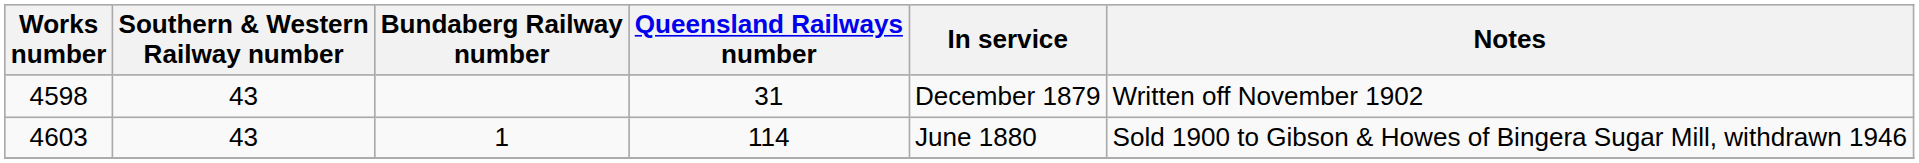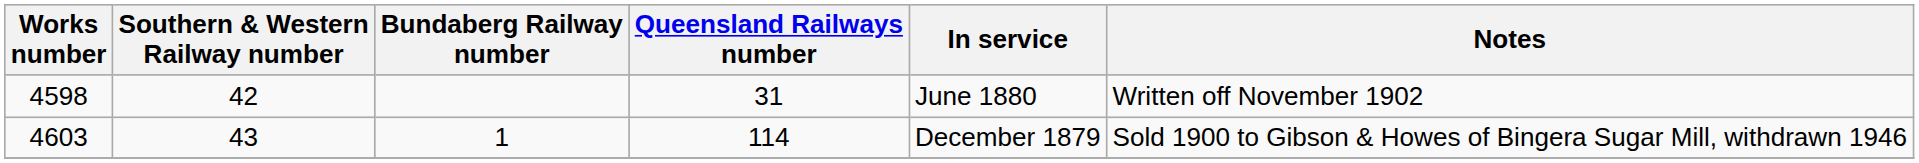4598 | Southern & Western Railway number: 43 -> 42
4598 | In service: December 1879 -> June 1880
4603 | In service: June 1880 -> December 1879
